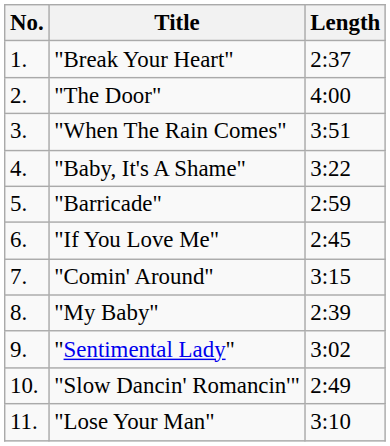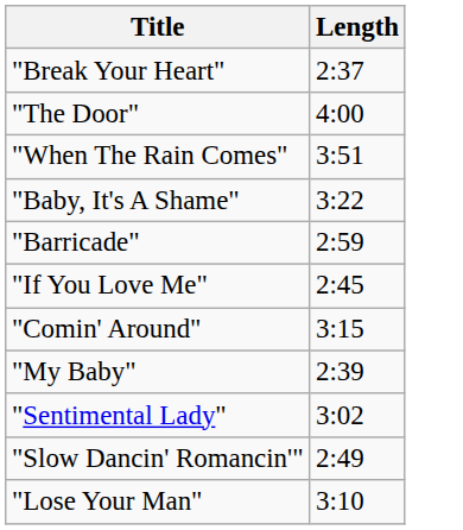- column: No. | 1. | 2. | 3. | 4. | 5. | 6. | 7. | 8. | 9. | 10. | 11.
